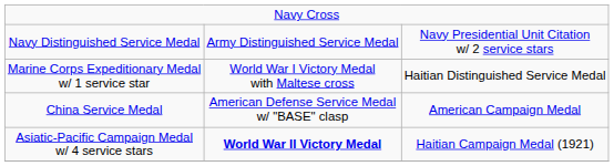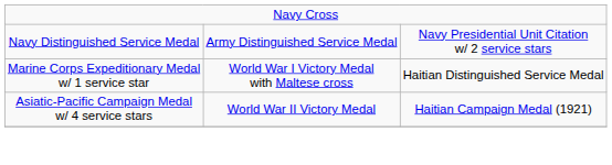- row: China Service Medal | American Defense Service Medal w/ "BASE" clasp | American Campaign Medal
Asiatic-Pacific Campaign Medal w/ 4 service stars | column 2: bold -> normal
